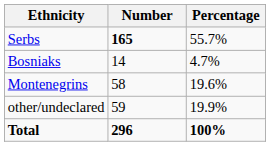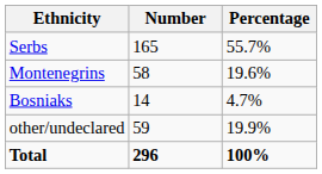Serbs | Number: bold -> normal
rows swapped: Montenegrins <-> Bosniaks
